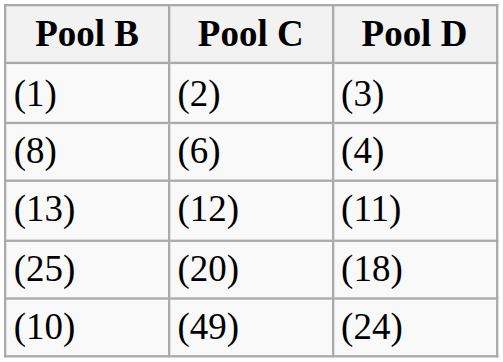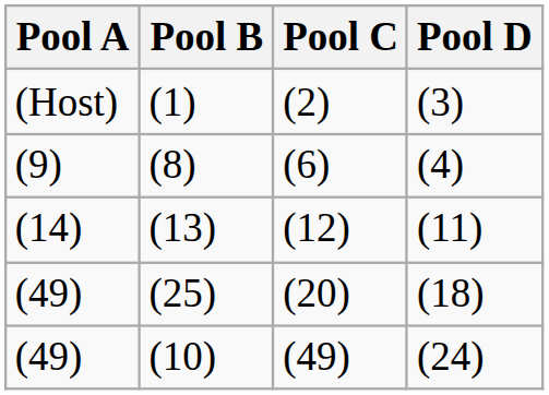+ column: Pool A | (Host) | (9) | (14) | (49) | (49)
